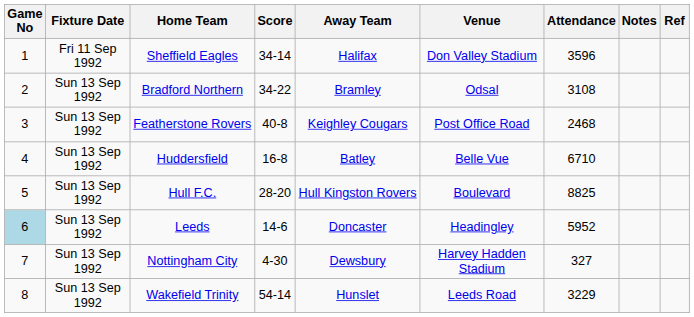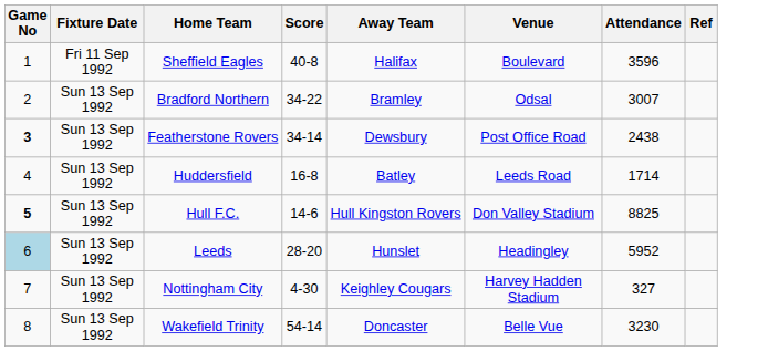- column: Notes
Sheffield Eagles | Score: 34-14 -> 40-8
Sheffield Eagles | Venue: Don Valley Stadium -> Boulevard
Bradford Northern | Attendance: 3108 -> 3007
Featherstone Rovers | Game No: normal -> bold
Featherstone Rovers | Score: 40-8 -> 34-14
Featherstone Rovers | Away Team: Keighley Cougars -> Dewsbury
Featherstone Rovers | Attendance: 2468 -> 2438
Huddersfield | Venue: Belle Vue -> Leeds Road
Huddersfield | Attendance: 6710 -> 1714
Hull F.C. | Game No: normal -> bold
Hull F.C. | Score: 28-20 -> 14-6
Hull F.C. | Venue: Boulevard -> Don Valley Stadium
Leeds | Score: 14-6 -> 28-20
Leeds | Away Team: Doncaster -> Hunslet
Nottingham City | Away Team: Dewsbury -> Keighley Cougars
Wakefield Trinity | Away Team: Hunslet -> Doncaster
Wakefield Trinity | Venue: Leeds Road -> Belle Vue
Wakefield Trinity | Attendance: 3229 -> 3230
